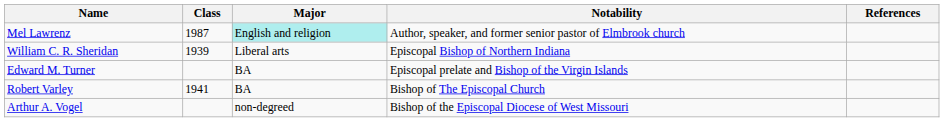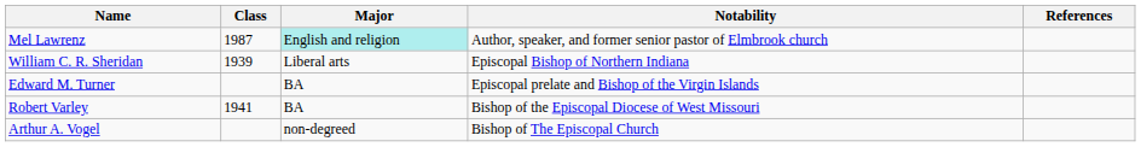Robert Varley | Notability: Bishop of The Episcopal Church -> Bishop of the Episcopal Diocese of West Missouri
Arthur A. Vogel | Notability: Bishop of the Episcopal Diocese of West Missouri -> Bishop of The Episcopal Church
